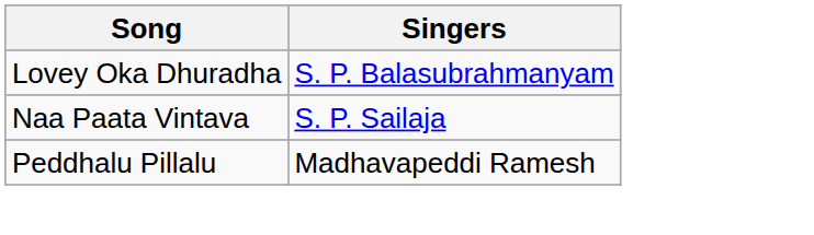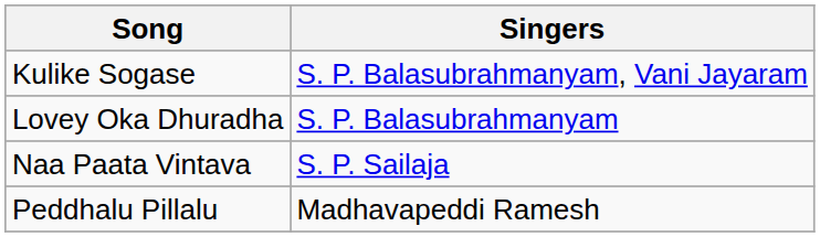+ row: Kulike Sogase | S. P. Balasubrahmanyam, Vani Jayaram
